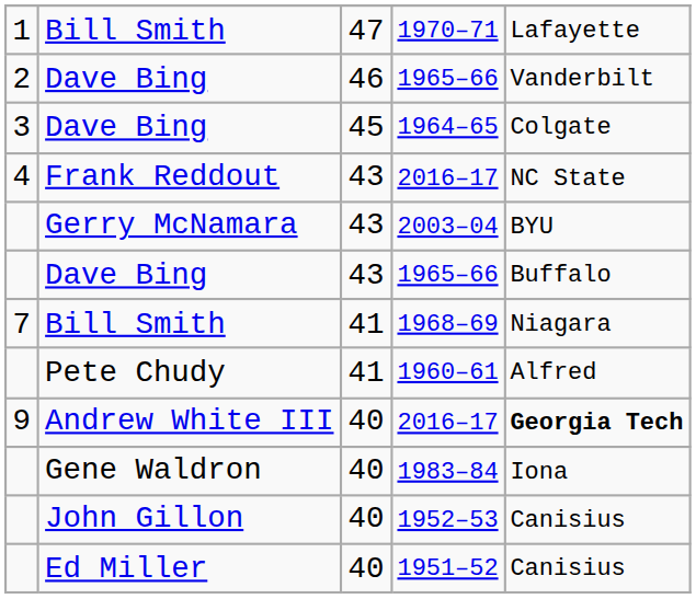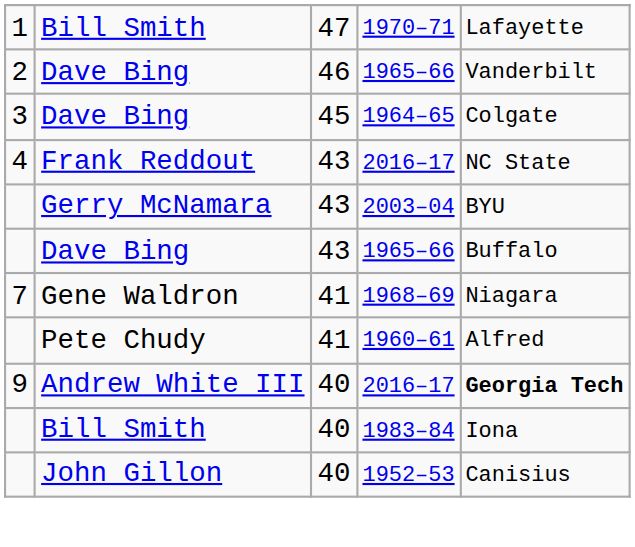1968–69 | column 2: Bill Smith -> Gene Waldron
1983–84 | column 2: Gene Waldron -> Bill Smith
- row: Ed Miller | 40 | 1951–52 | Canisius
